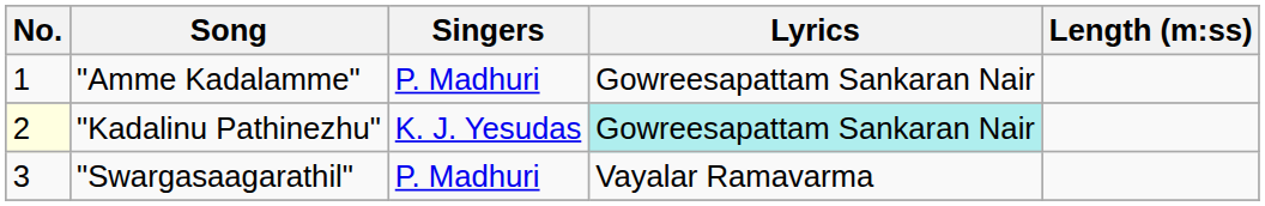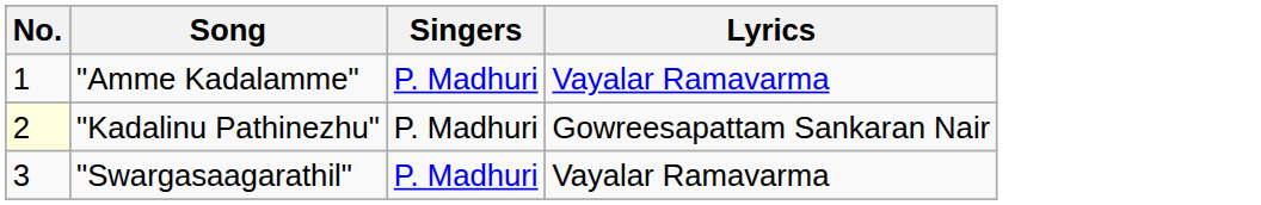- column: Length (m:ss)
"Amme Kadalamme" | Lyrics: Gowreesapattam Sankaran Nair -> Vayalar Ramavarma
"Kadalinu Pathinezhu" | Singers: K. J. Yesudas -> P. Madhuri
"Kadalinu Pathinezhu" | Lyrics: paleturquoise background -> no background
